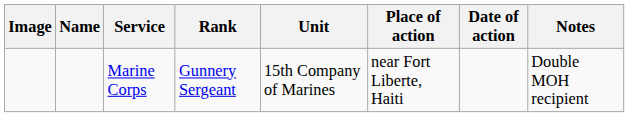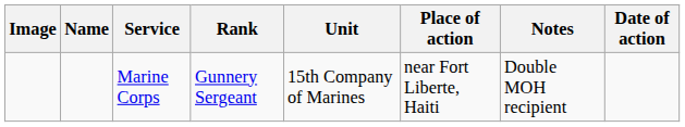columns swapped: Date of action <-> Notes
